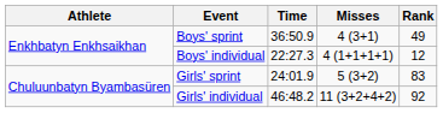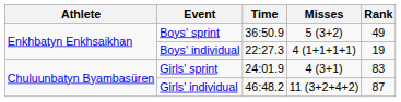Boys' sprint | Misses: 4 (3+1) -> 5 (3+2)
Boys' individual | Rank: 12 -> 19
Girls' sprint | Misses: 5 (3+2) -> 4 (3+1)
Girls' individual | Rank: 92 -> 87
